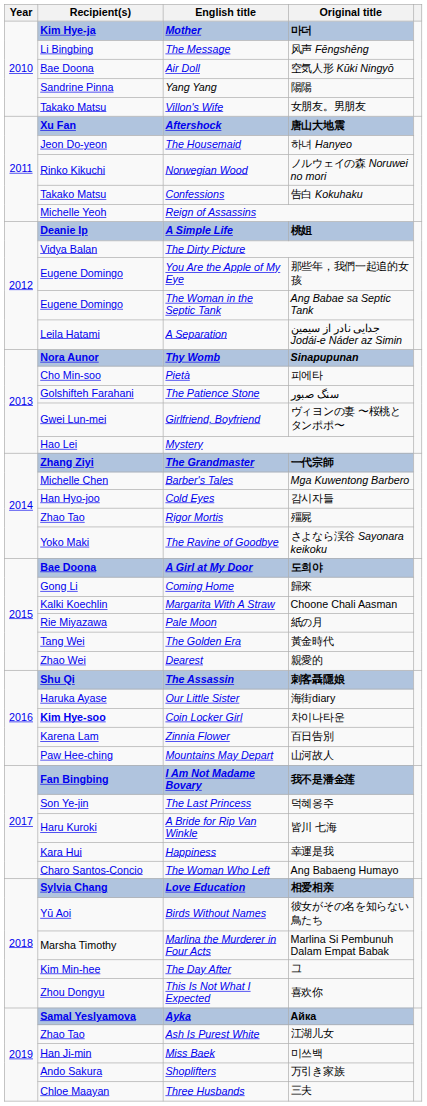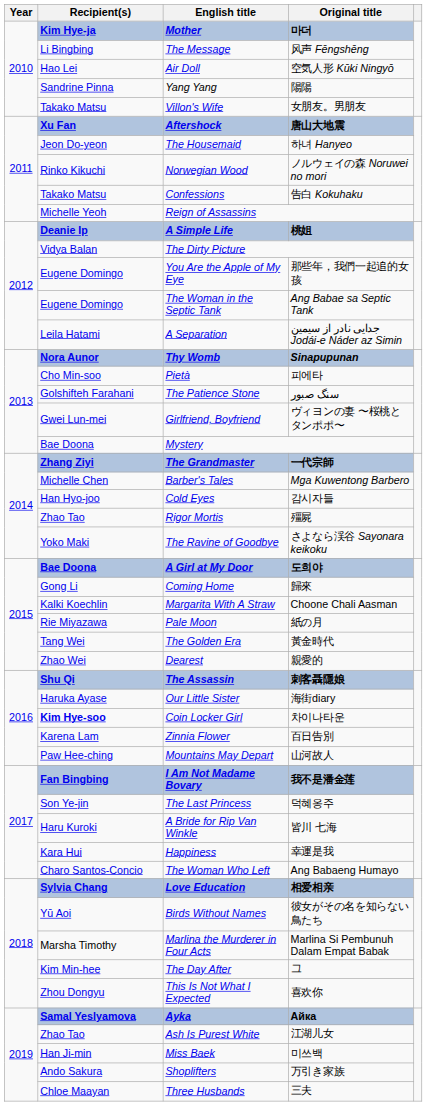Air Doll | Recipient(s): Bae Doona -> Hao Lei
Mystery | Recipient(s): Hao Lei -> Bae Doona
